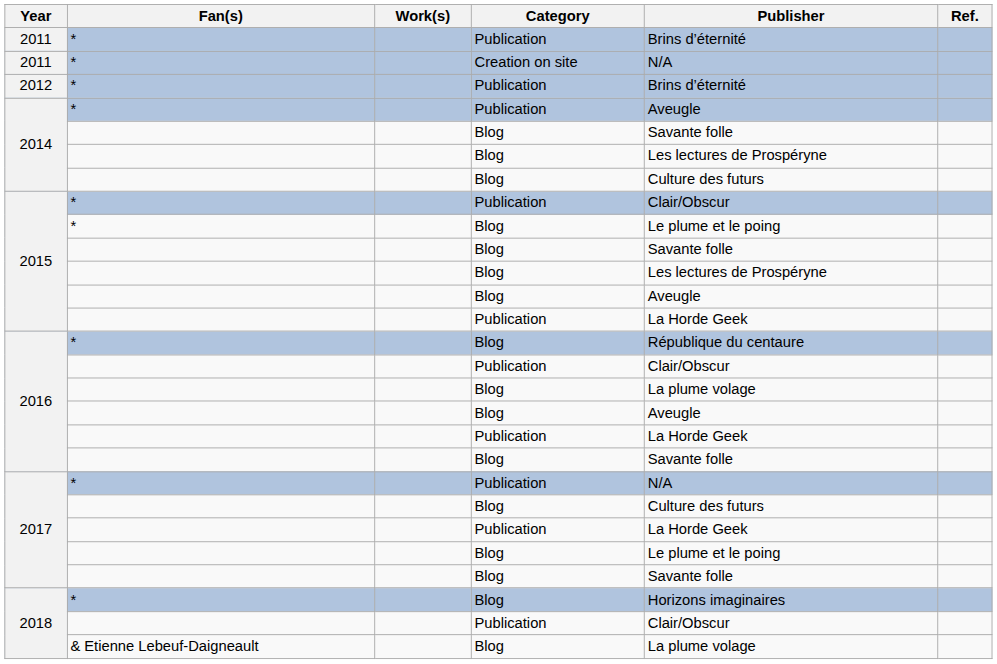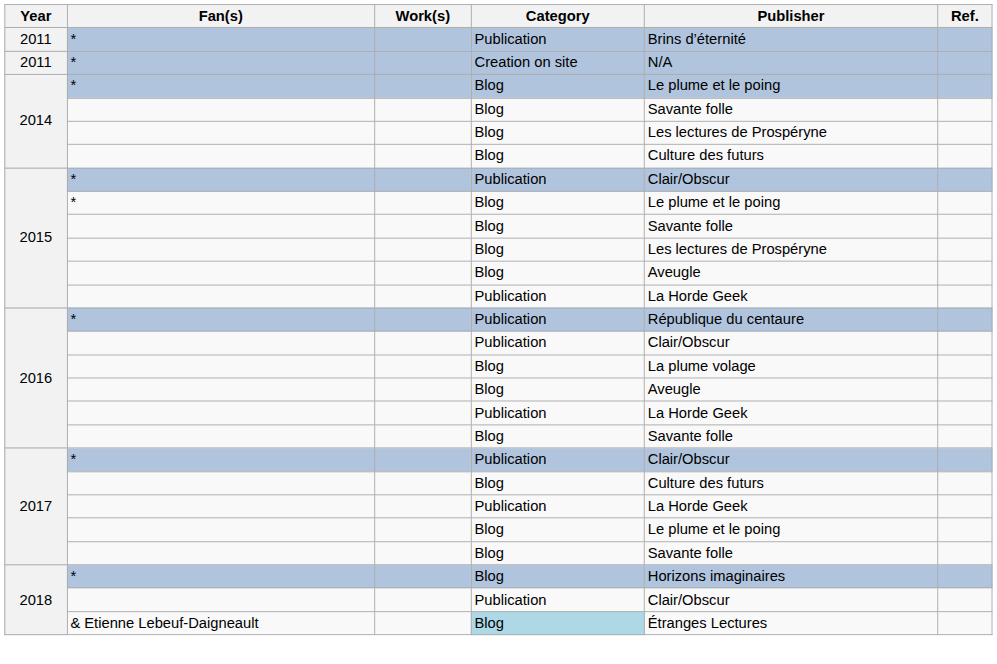- row: 2012 | * | Publication | Brins d’éternité
2014 / * | Category: Publication -> Blog
2014 / * | Publisher: Aveugle -> Le plume et le poing
2016 / * | Category: Blog -> Publication
2017 / * | Publisher: N/A -> Clair/Obscur
2018 / & Etienne Lebeuf-Daigneault | Category: no background -> lightblue background
2018 / & Etienne Lebeuf-Daigneault | Publisher: La plume volage -> Étranges Lectures
